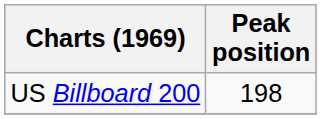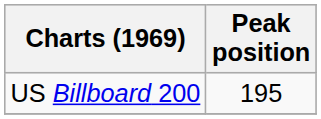US Billboard 200 | Peak position: 198 -> 195
